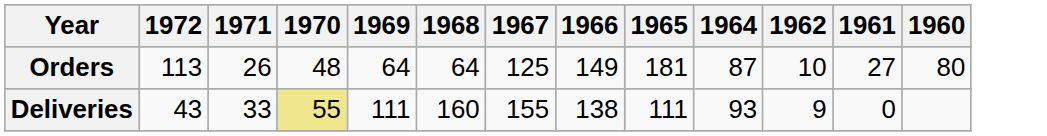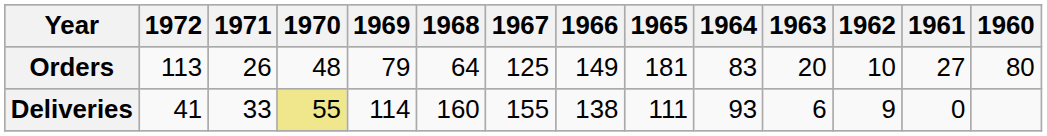+ column: 1963 | 20 | 6
Orders | 1969: 64 -> 79
Orders | 1964: 87 -> 83
Deliveries | 1972: 43 -> 41
Deliveries | 1969: 111 -> 114
